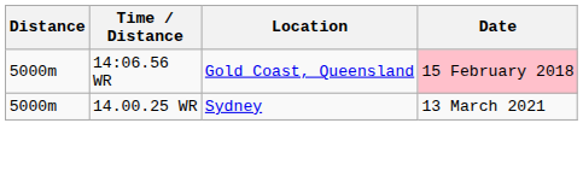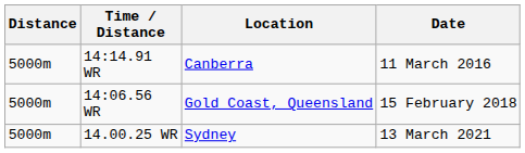+ row: 5000m | 14:14.91 WR | Canberra | 11 March 2016
14:06.56 WR | Date: pink background -> no background
